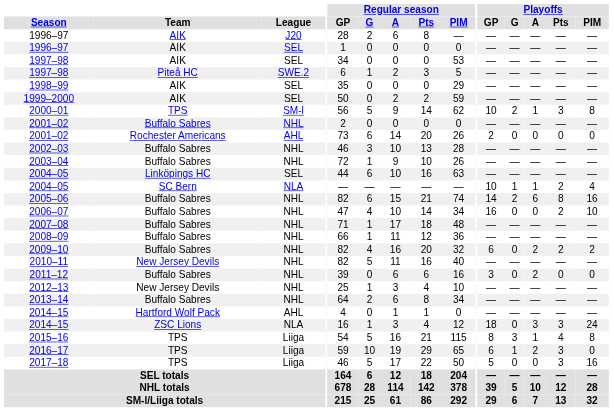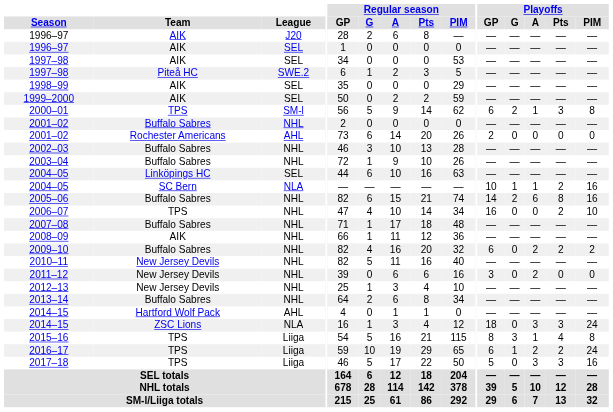2000–01 | Playoffs / GP: 10 -> 6
2004–05 / NLA | Playoffs / PIM: 4 -> 16
2006–07 | Team: Buffalo Sabres -> TPS
2008–09 | Team: Buffalo Sabres -> AIK
2011–12 | Team: Buffalo Sabres -> New Jersey Devils
2016–17 | Playoffs / Pts: 3 -> 2
2016–17 | Playoffs / PIM: 0 -> 24
2017–18 | Playoffs / A: 0 -> 3
